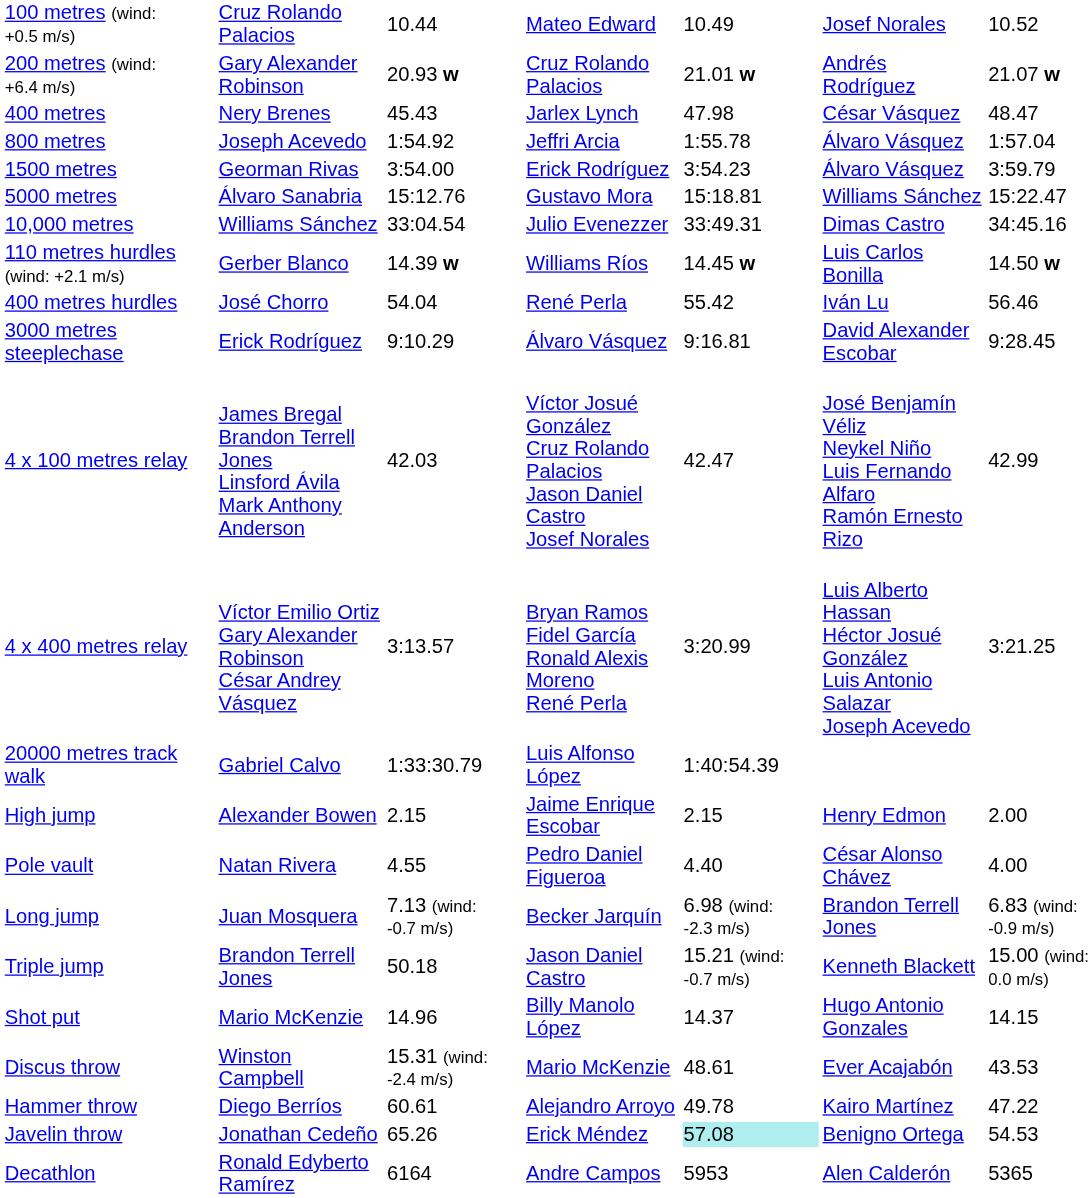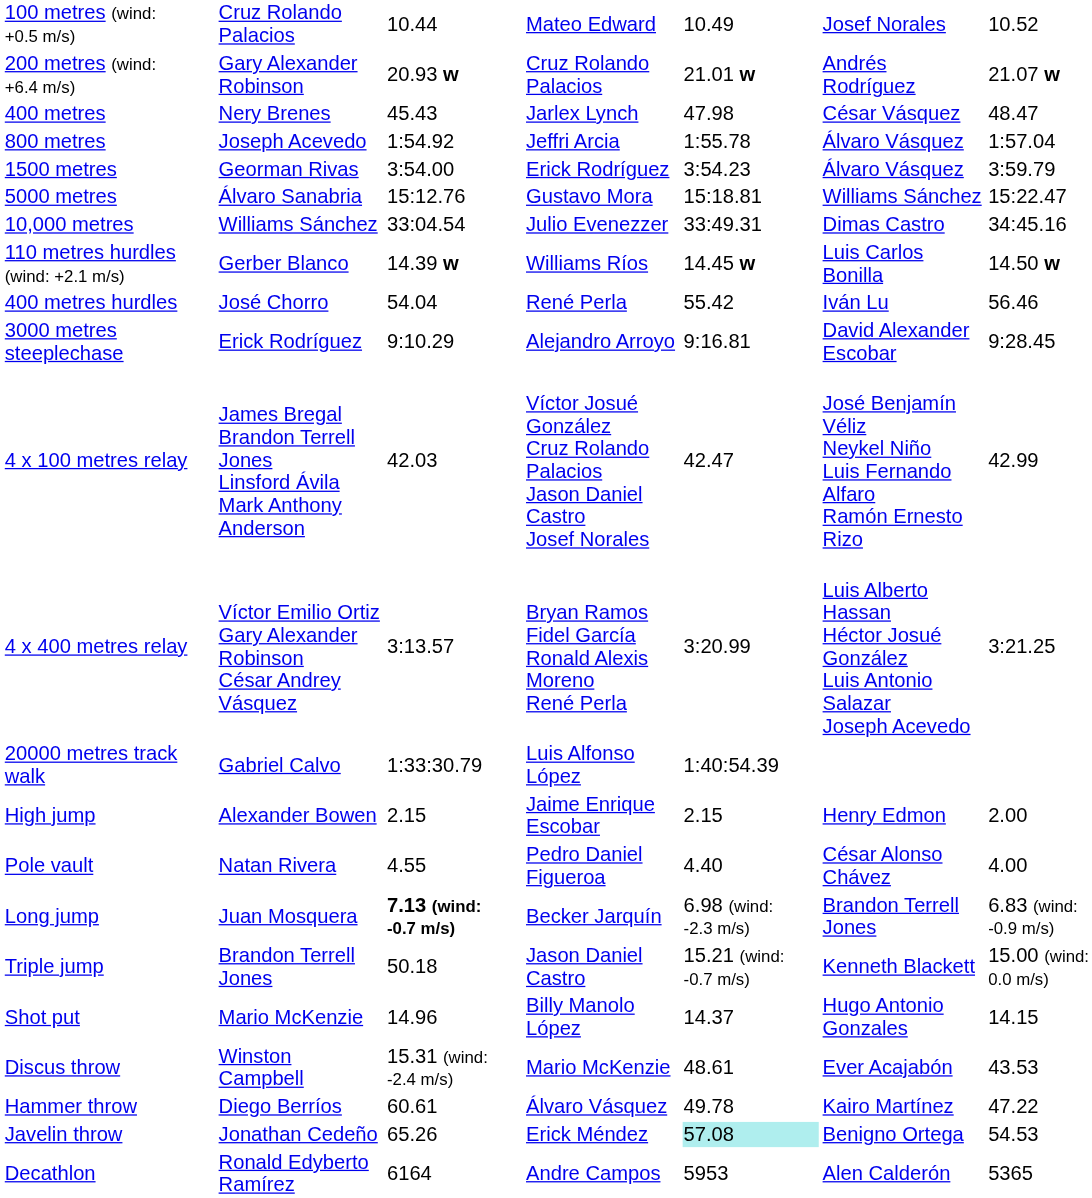3000 metres steeplechase | column 4: Álvaro Vásquez -> Alejandro Arroyo
Long jump | column 3: normal -> bold
Hammer throw | column 4: Alejandro Arroyo -> Álvaro Vásquez
